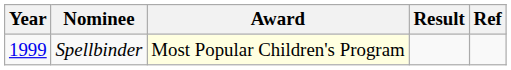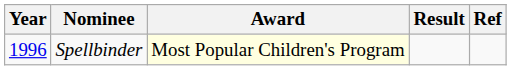Spellbinder | Year: 1999 -> 1996
